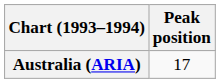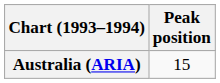Australia (ARIA) | Peak position: 17 -> 15
